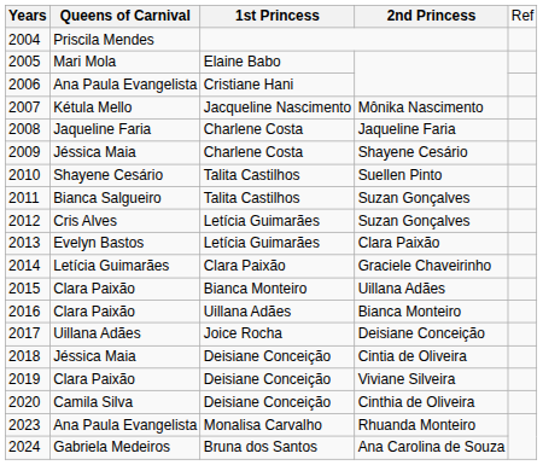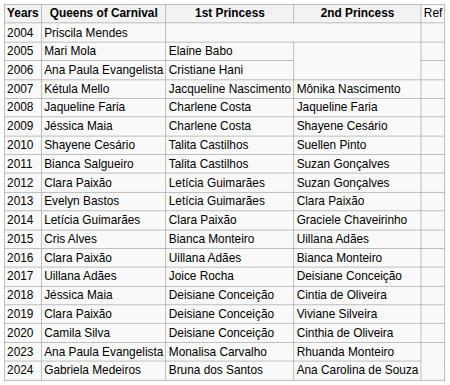2012 | column 2: Cris Alves -> Clara Paixão
2015 | column 2: Clara Paixão -> Cris Alves
